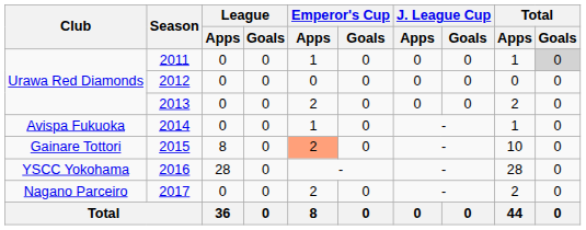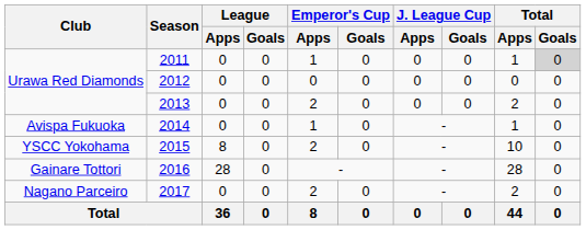2015 | Club: Gainare Tottori -> YSCC Yokohama
2015 | Emperor's Cup / Apps: lightsalmon background -> no background
2016 | Club: YSCC Yokohama -> Gainare Tottori
